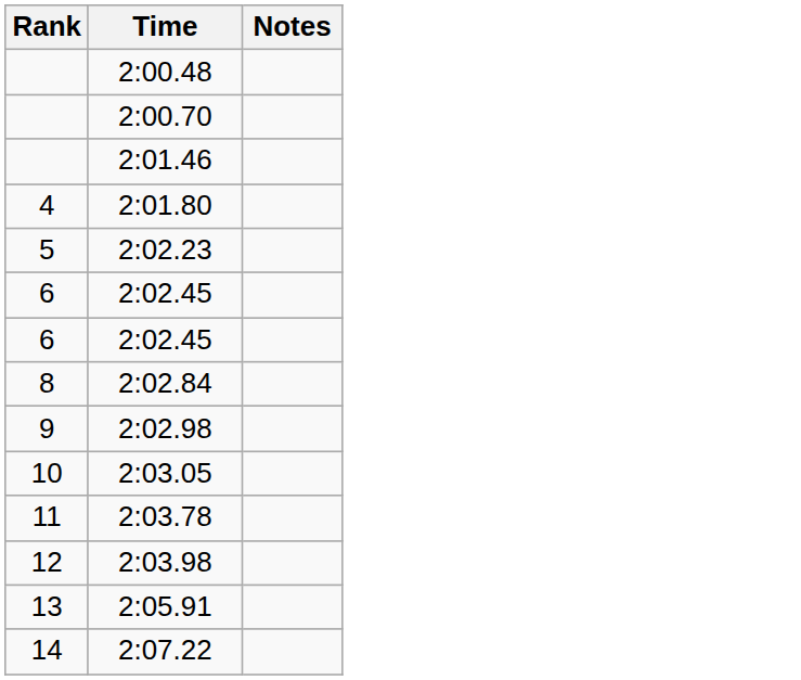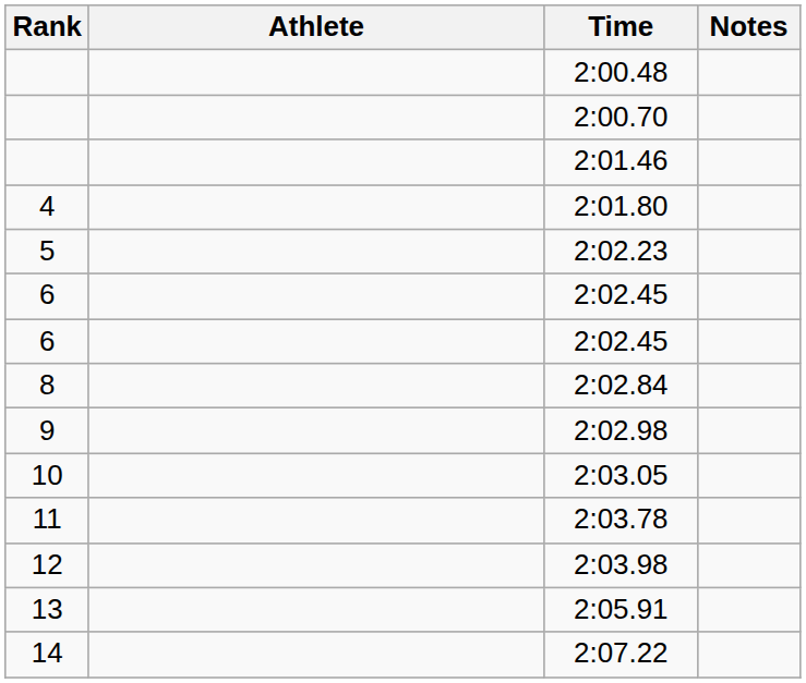+ column: Athlete
